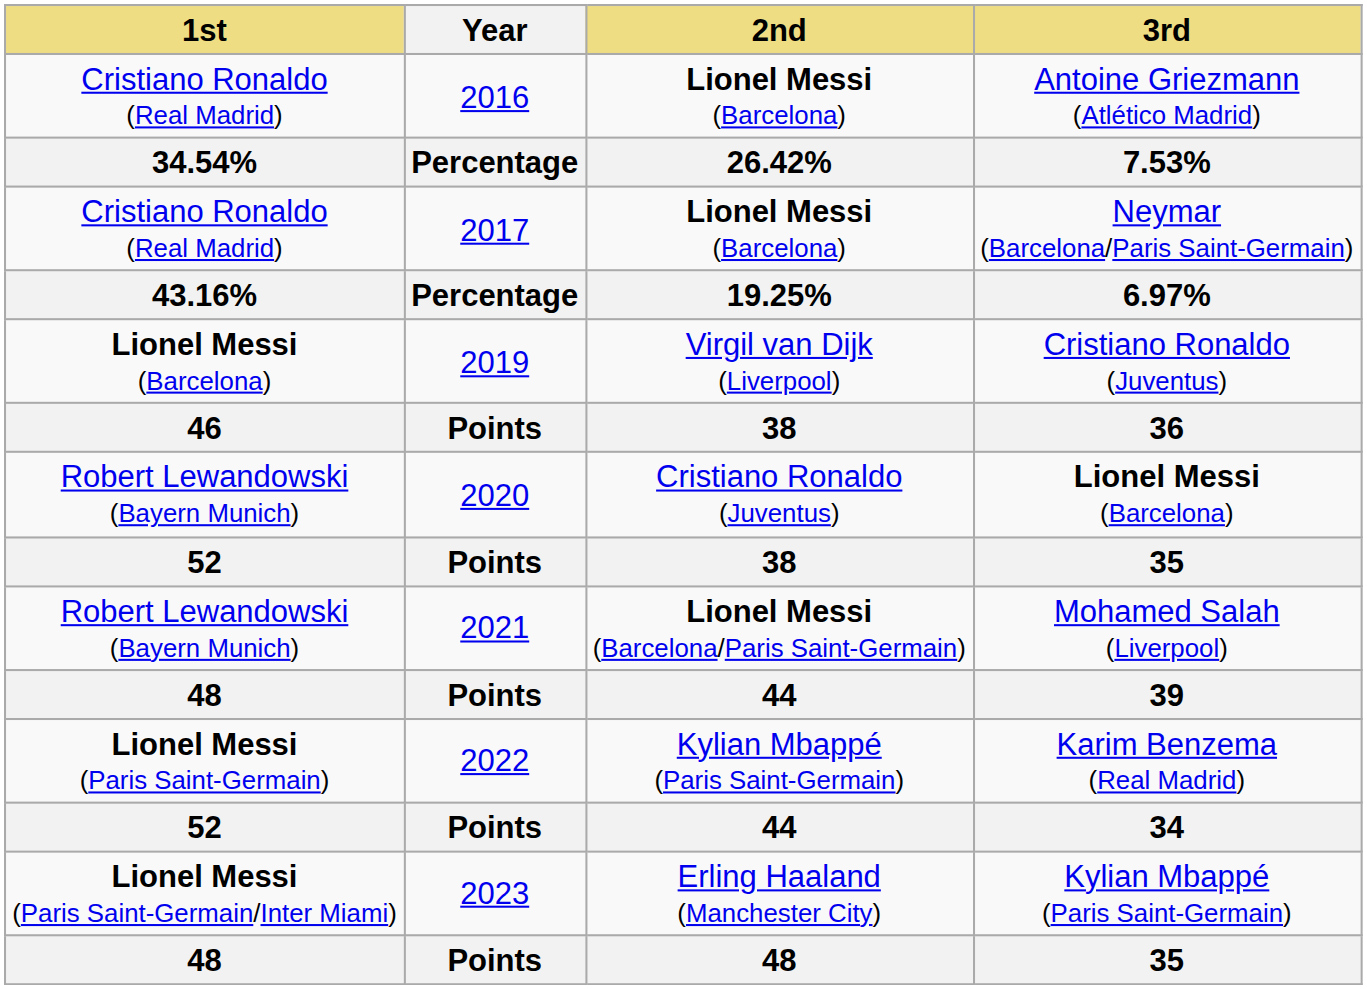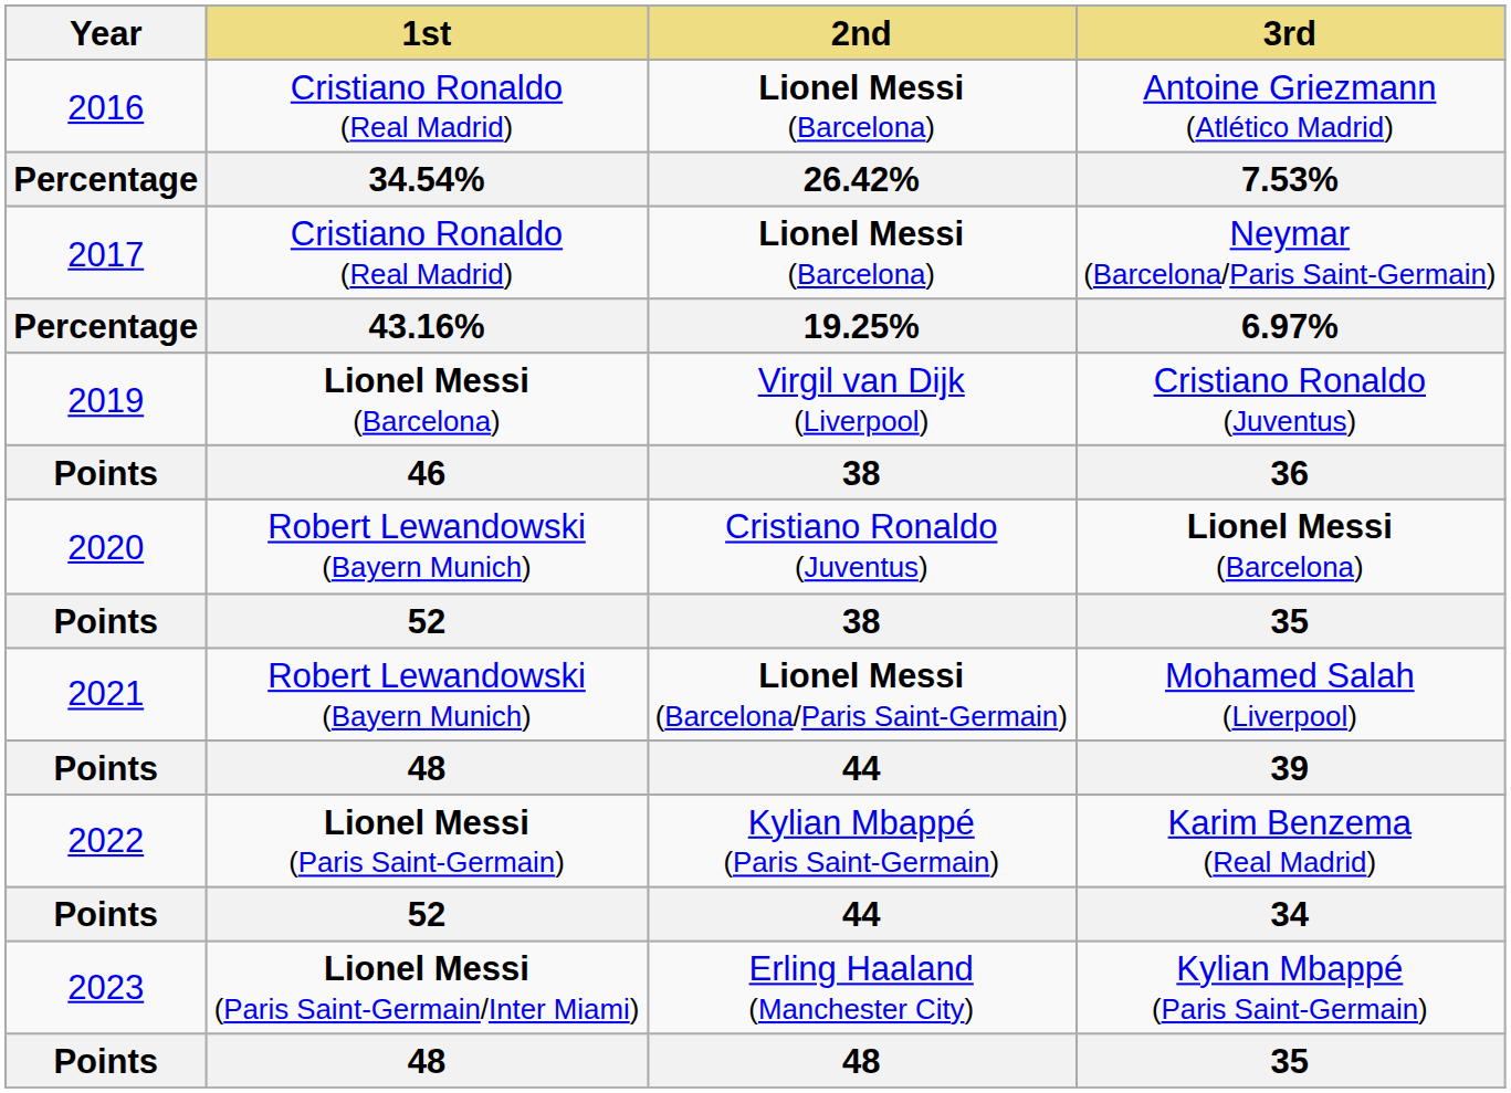columns swapped: Year <-> 1st
